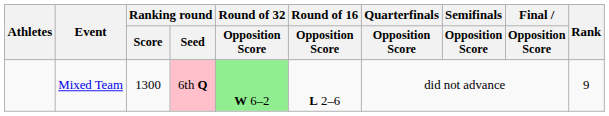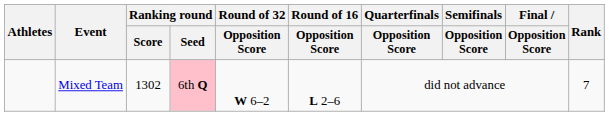Mixed Team | Ranking round / Score: 1300 -> 1302
Mixed Team | Round of 32 / Opposition Score: lightgreen background -> no background
Mixed Team | Rank: 9 -> 7
